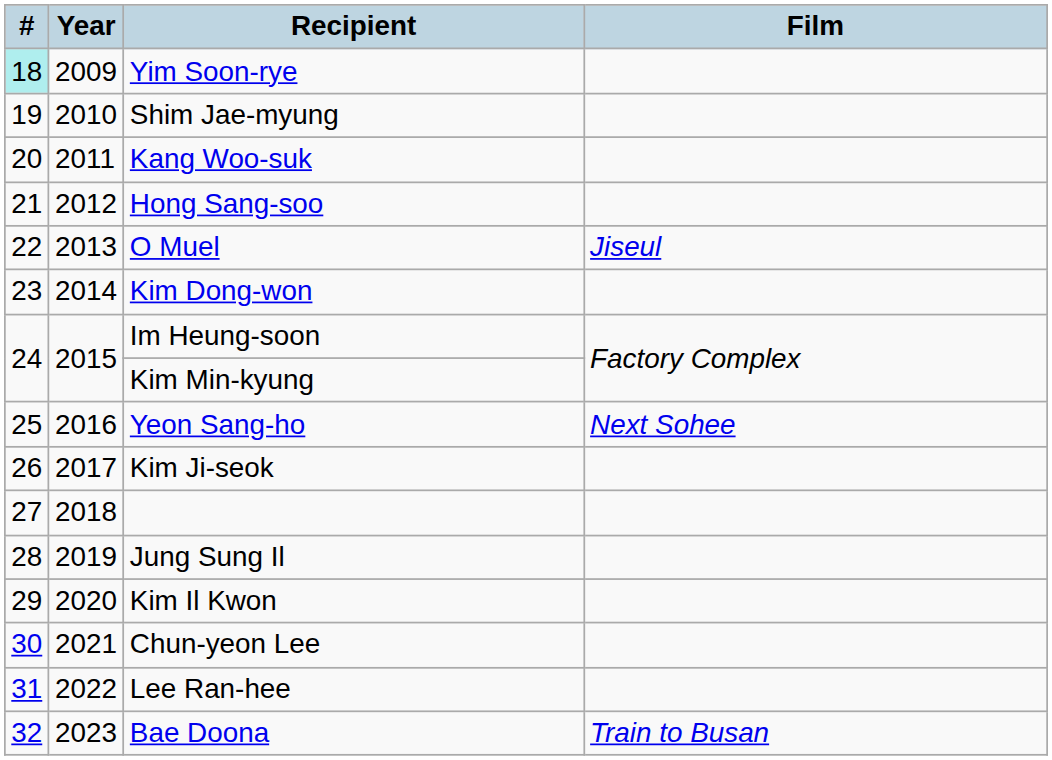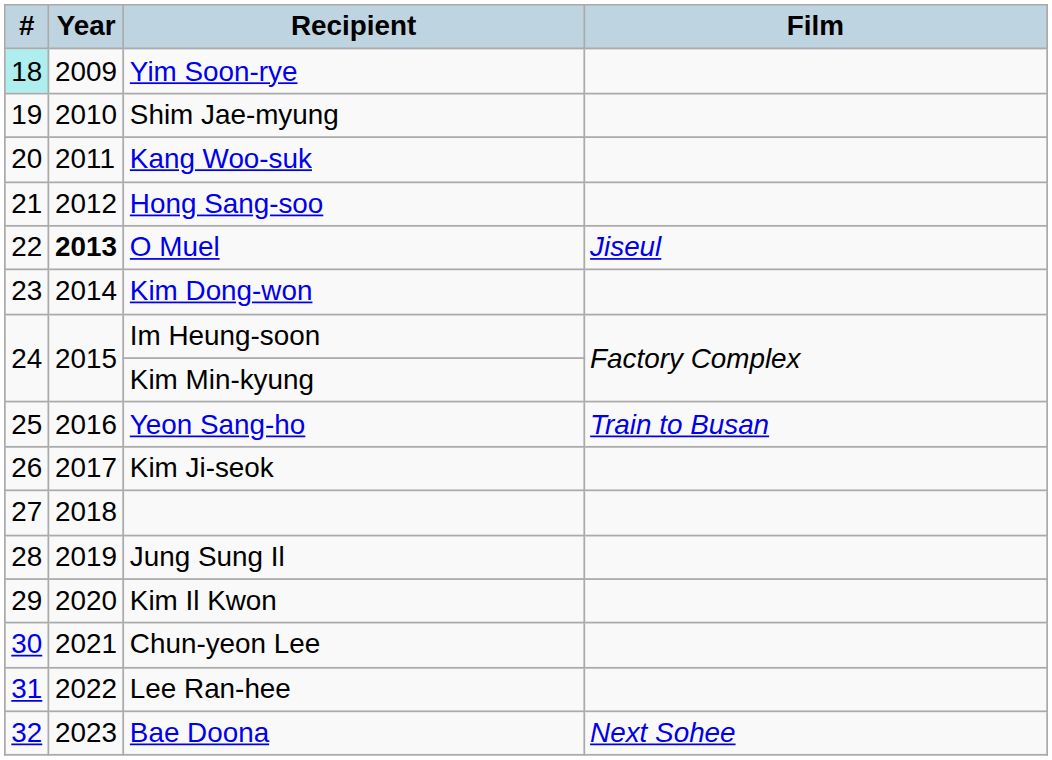O Muel | Year: normal -> bold
Yeon Sang-ho | Film: Next Sohee -> Train to Busan
Bae Doona | Film: Train to Busan -> Next Sohee
